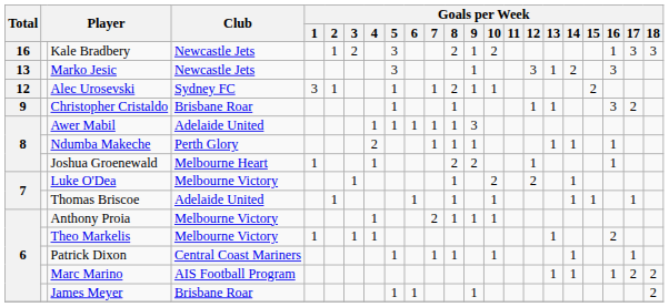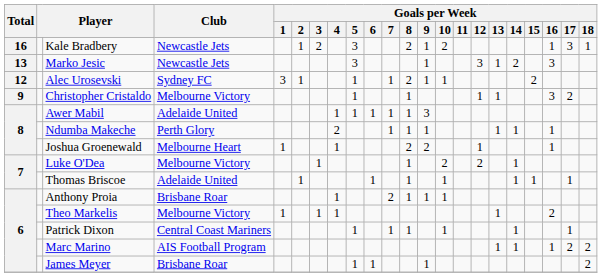Kale Bradbery | Goals per Week / 18: 3 -> 1
Christopher Cristaldo | Club: Brisbane Roar -> Melbourne Victory
Anthony Proia | Club: Melbourne Victory -> Brisbane Roar
